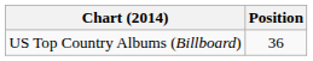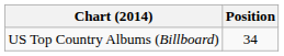US Top Country Albums (Billboard) | Position: 36 -> 34
